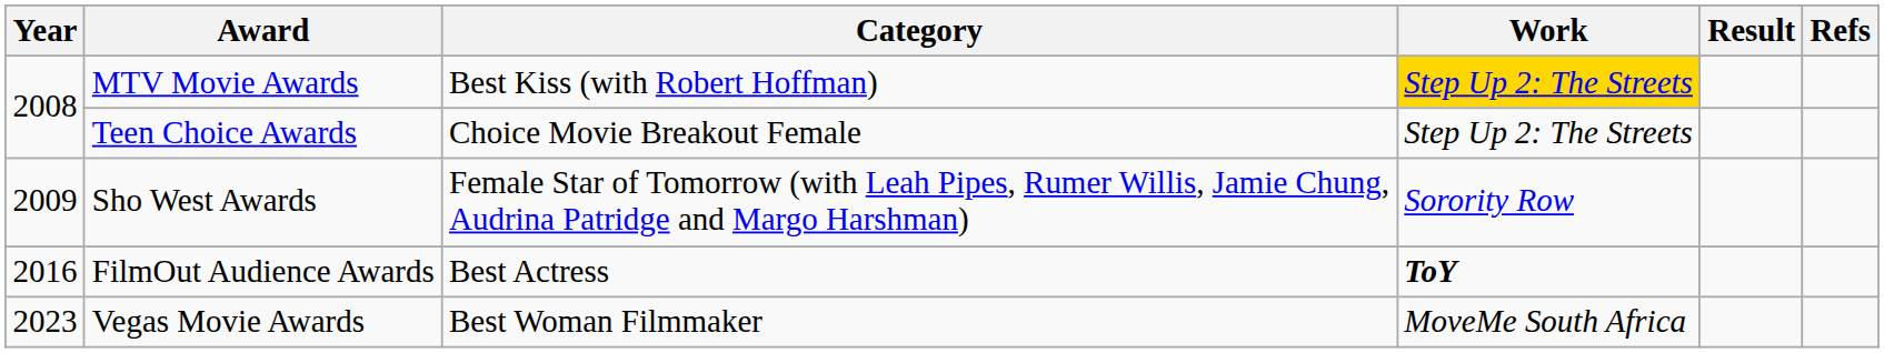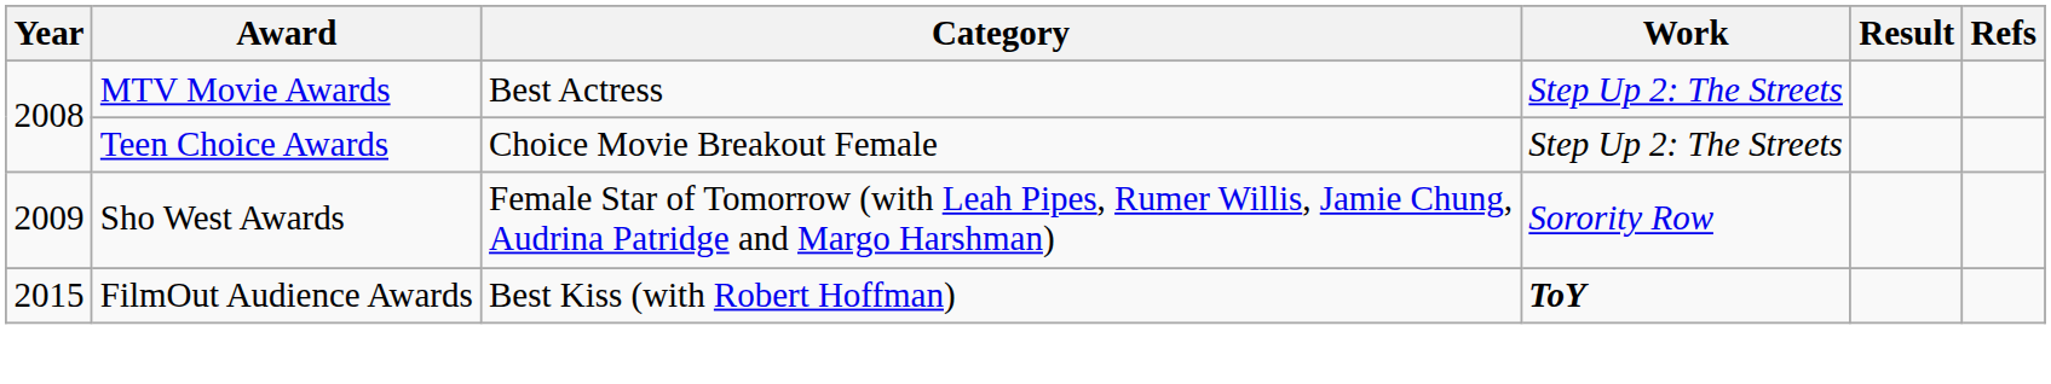MTV Movie Awards | Category: Best Kiss (with Robert Hoffman) -> Best Actress
MTV Movie Awards | Work: gold background -> no background
FilmOut Audience Awards | Year: 2016 -> 2015
FilmOut Audience Awards | Category: Best Actress -> Best Kiss (with Robert Hoffman)
- row: 2023 | Vegas Movie Awards | Best Woman Filmmaker | MoveMe South Africa
